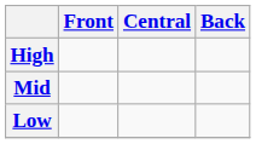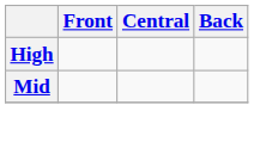- row: Low
